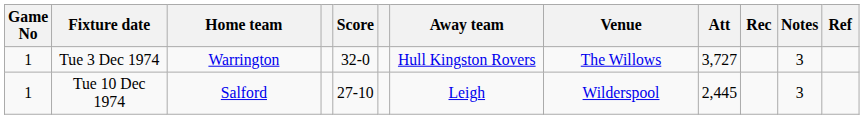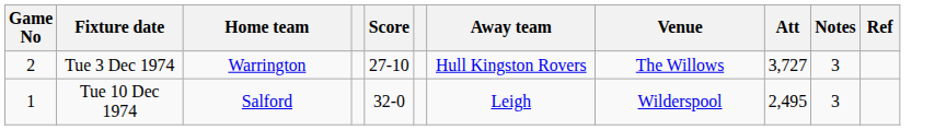- column: Rec
Tue 3 Dec 1974 | Game No: 1 -> 2
Tue 3 Dec 1974 | Score: 32-0 -> 27-10
Tue 10 Dec 1974 | Score: 27-10 -> 32-0
Tue 10 Dec 1974 | Att: 2,445 -> 2,495
